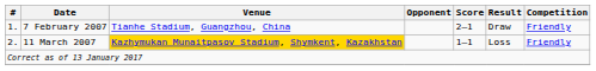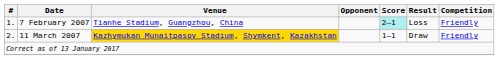7 February 2007 | Score: no background -> paleturquoise background
7 February 2007 | Result: Draw -> Loss
11 March 2007 | Result: Loss -> Draw
